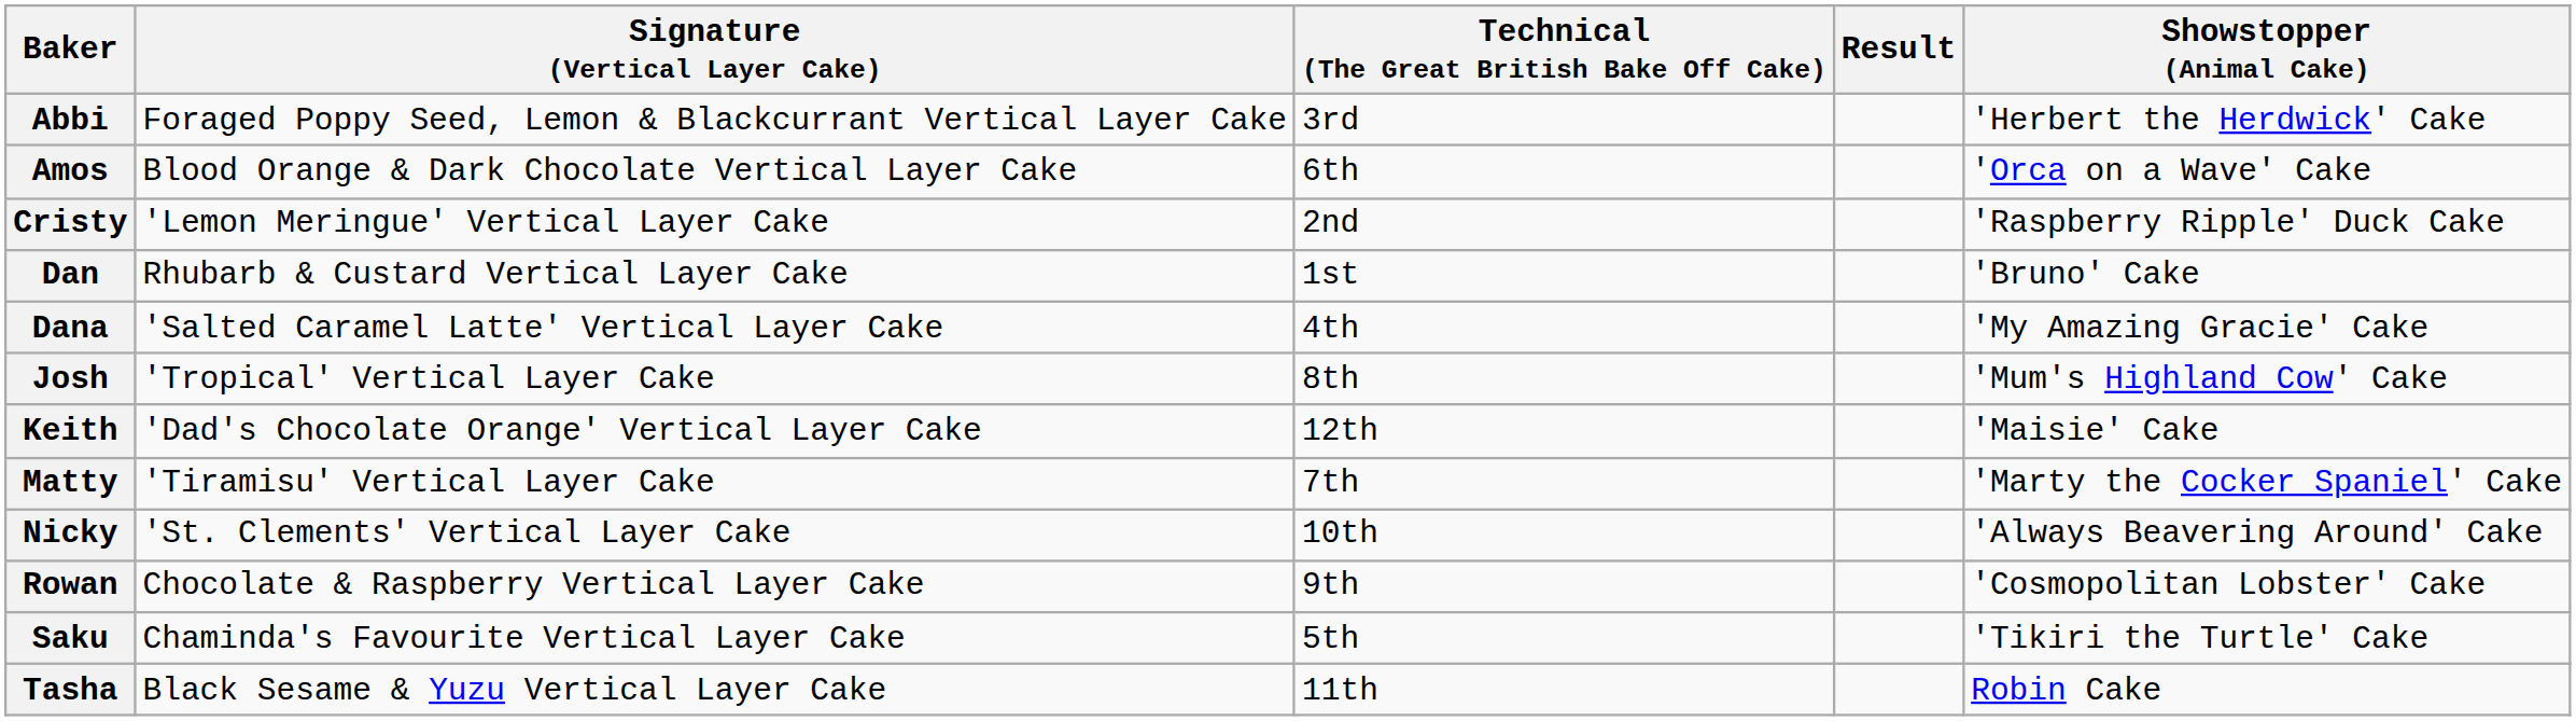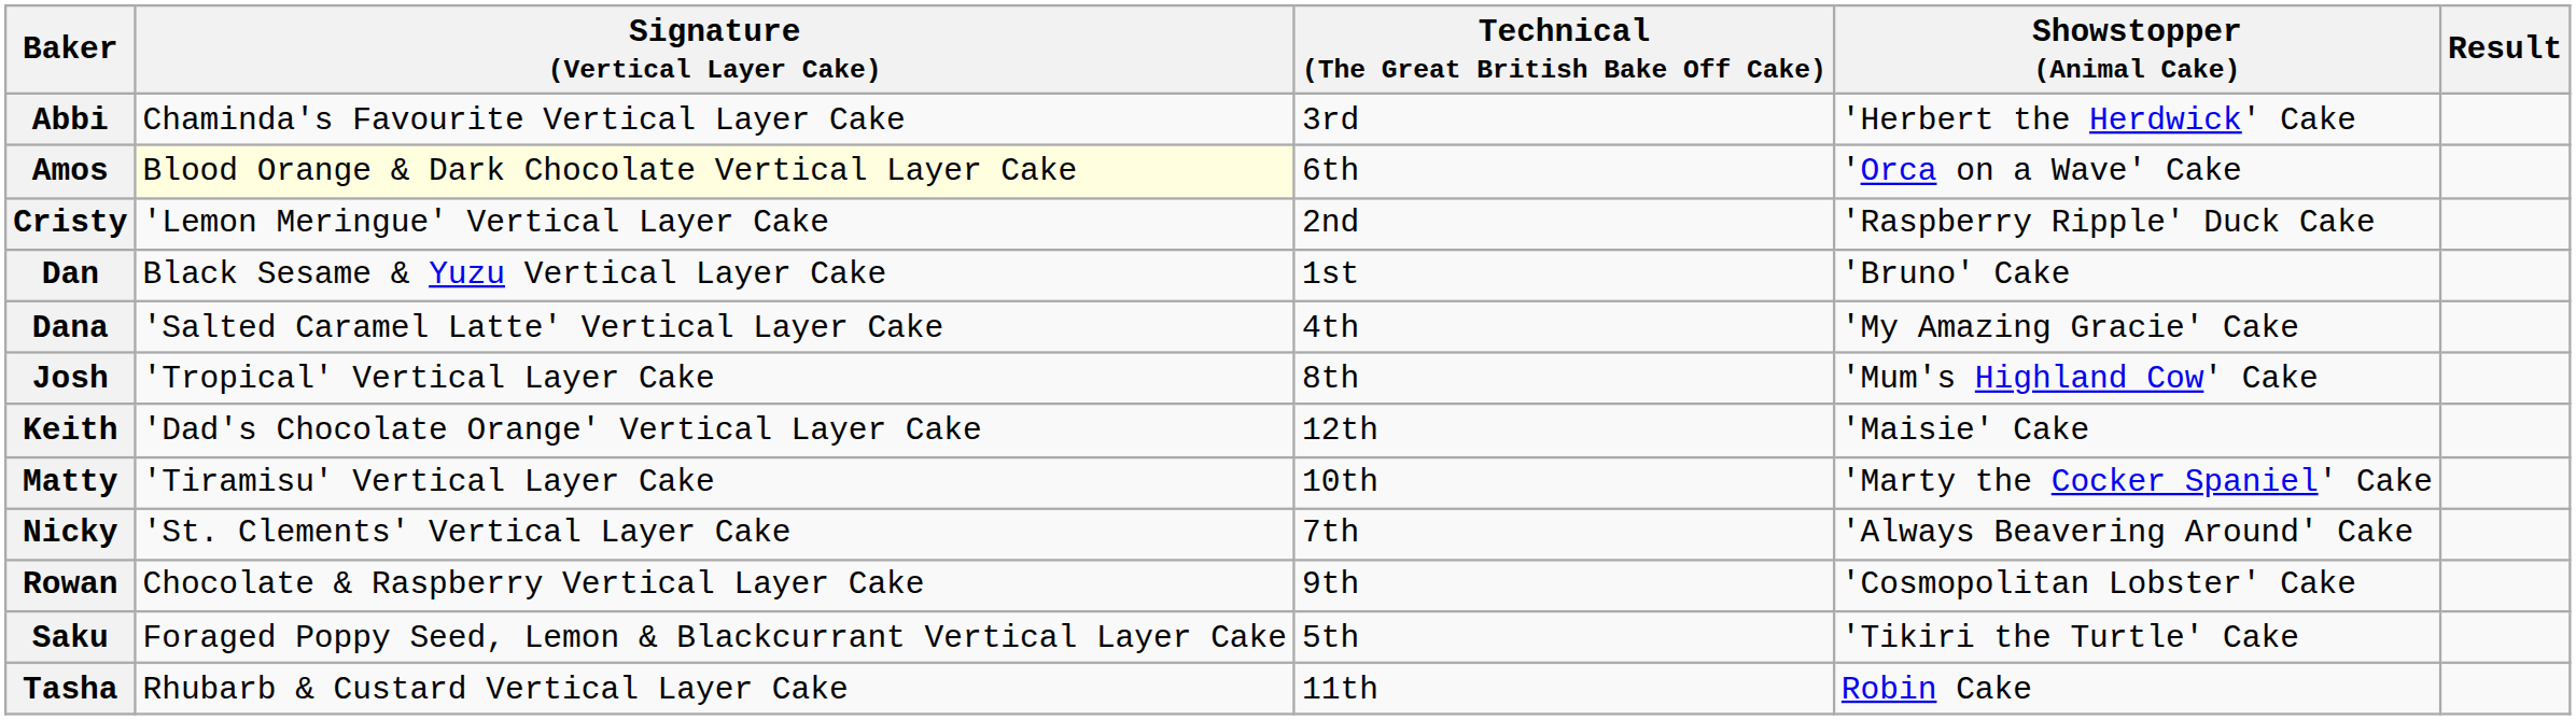columns swapped: Showstopper (Animal Cake) <-> Result
Abbi | Signature (Vertical Layer Cake): Foraged Poppy Seed, Lemon & Blackcurrant Vertical Layer Cake -> Chaminda's Favourite Vertical Layer Cake
Amos | Signature (Vertical Layer Cake): no background -> lightyellow background
Dan | Signature (Vertical Layer Cake): Rhubarb & Custard Vertical Layer Cake -> Black Sesame & Yuzu Vertical Layer Cake
Matty | Technical (The Great British Bake Off Cake): 7th -> 10th
Nicky | Technical (The Great British Bake Off Cake): 10th -> 7th
Saku | Signature (Vertical Layer Cake): Chaminda's Favourite Vertical Layer Cake -> Foraged Poppy Seed, Lemon & Blackcurrant Vertical Layer Cake
Tasha | Signature (Vertical Layer Cake): Black Sesame & Yuzu Vertical Layer Cake -> Rhubarb & Custard Vertical Layer Cake
